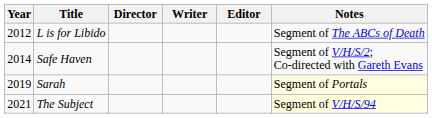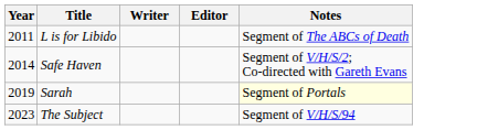- column: Director
L is for Libido | Year: 2012 -> 2011
The Subject | Year: 2021 -> 2023
The Subject | Notes: lightyellow background -> no background
